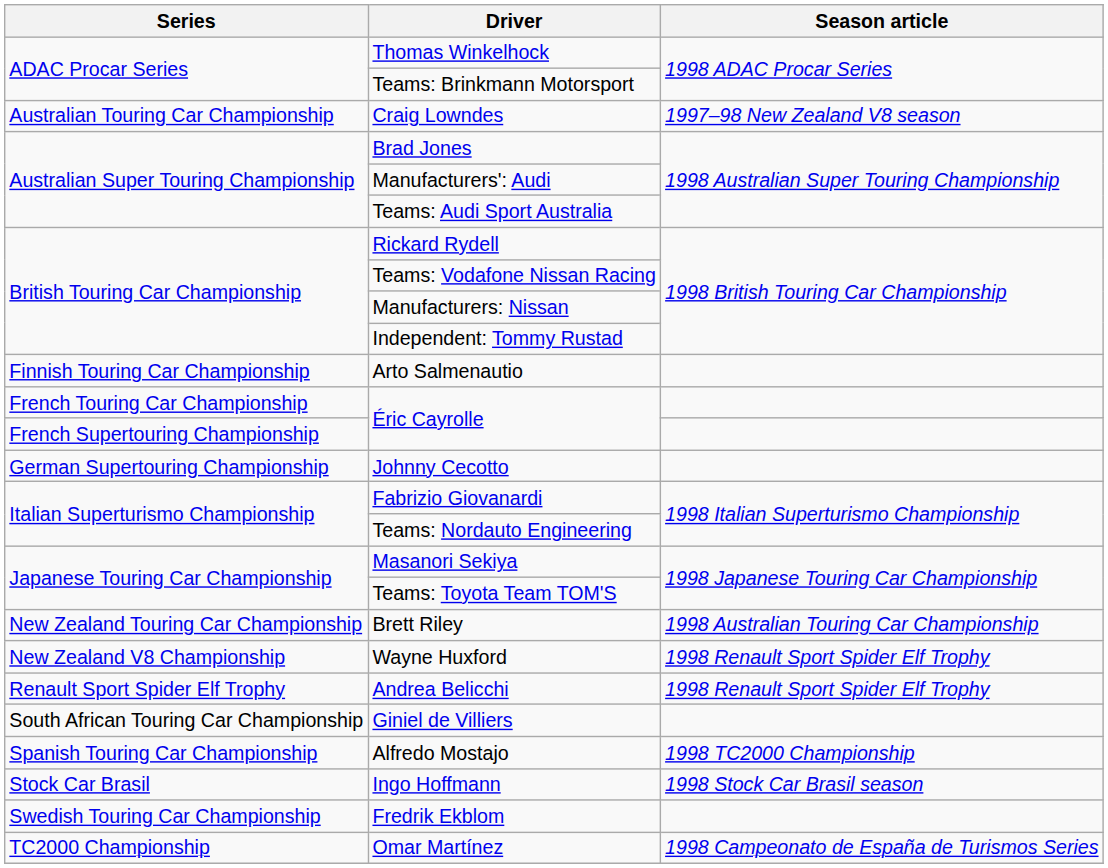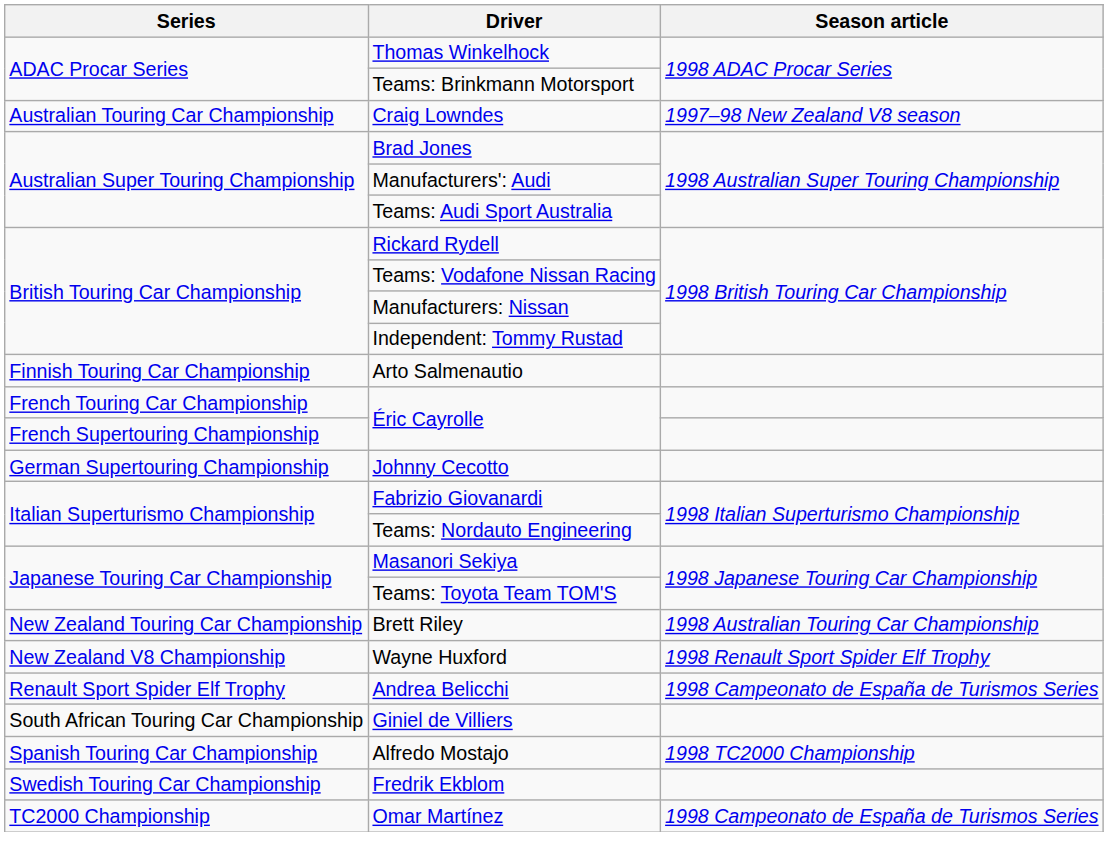Andrea Belicchi | Season article: 1998 Renault Sport Spider Elf Trophy -> 1998 Campeonato de España de Turismos Series
- row: Stock Car Brasil | Ingo Hoffmann | 1998 Stock Car Brasil season
